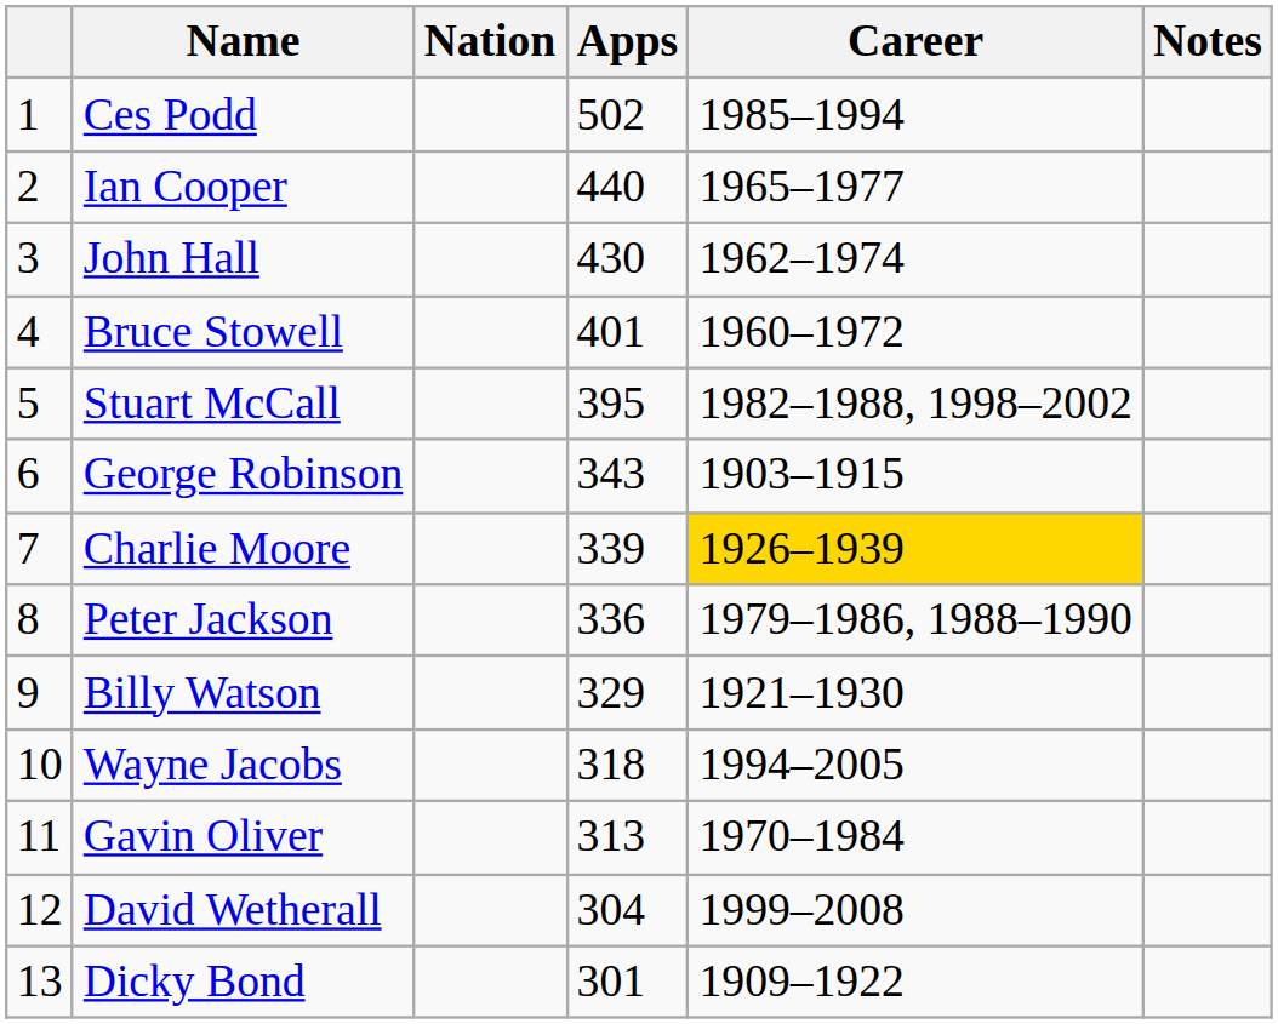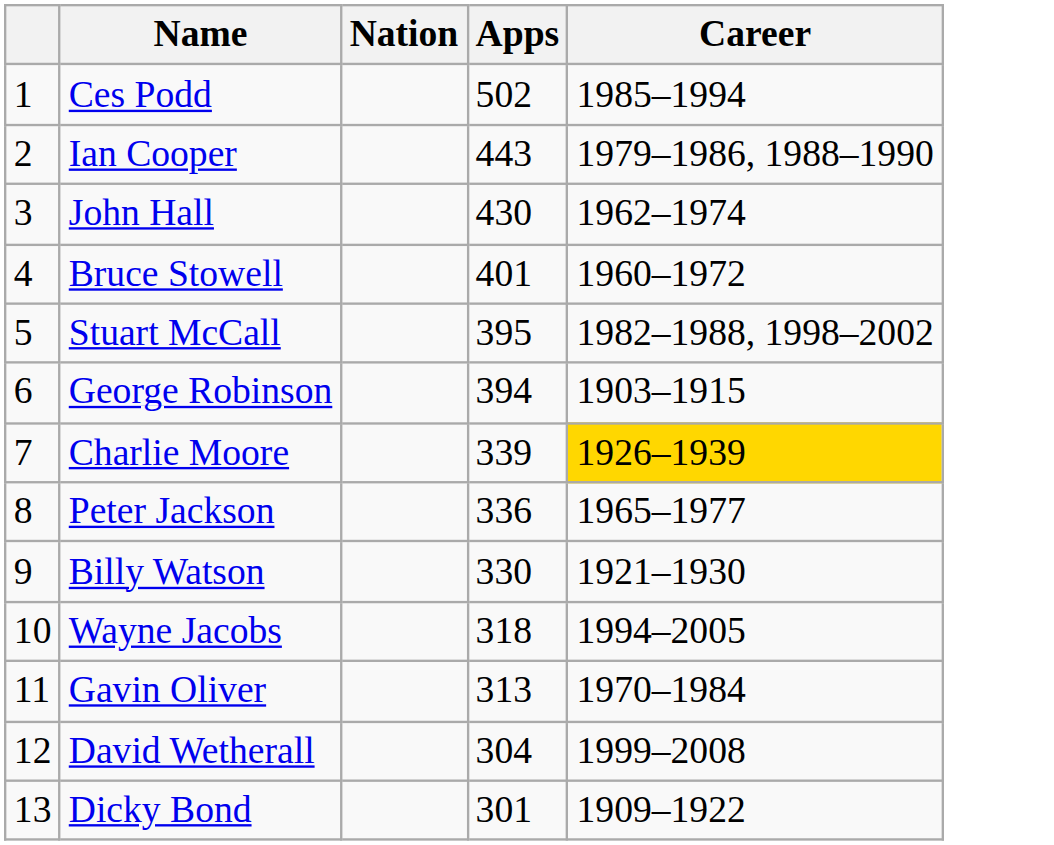- column: Notes
Ian Cooper | Apps: 440 -> 443
Ian Cooper | Career: 1965–1977 -> 1979–1986, 1988–1990
George Robinson | Apps: 343 -> 394
Peter Jackson | Career: 1979–1986, 1988–1990 -> 1965–1977
Billy Watson | Apps: 329 -> 330
